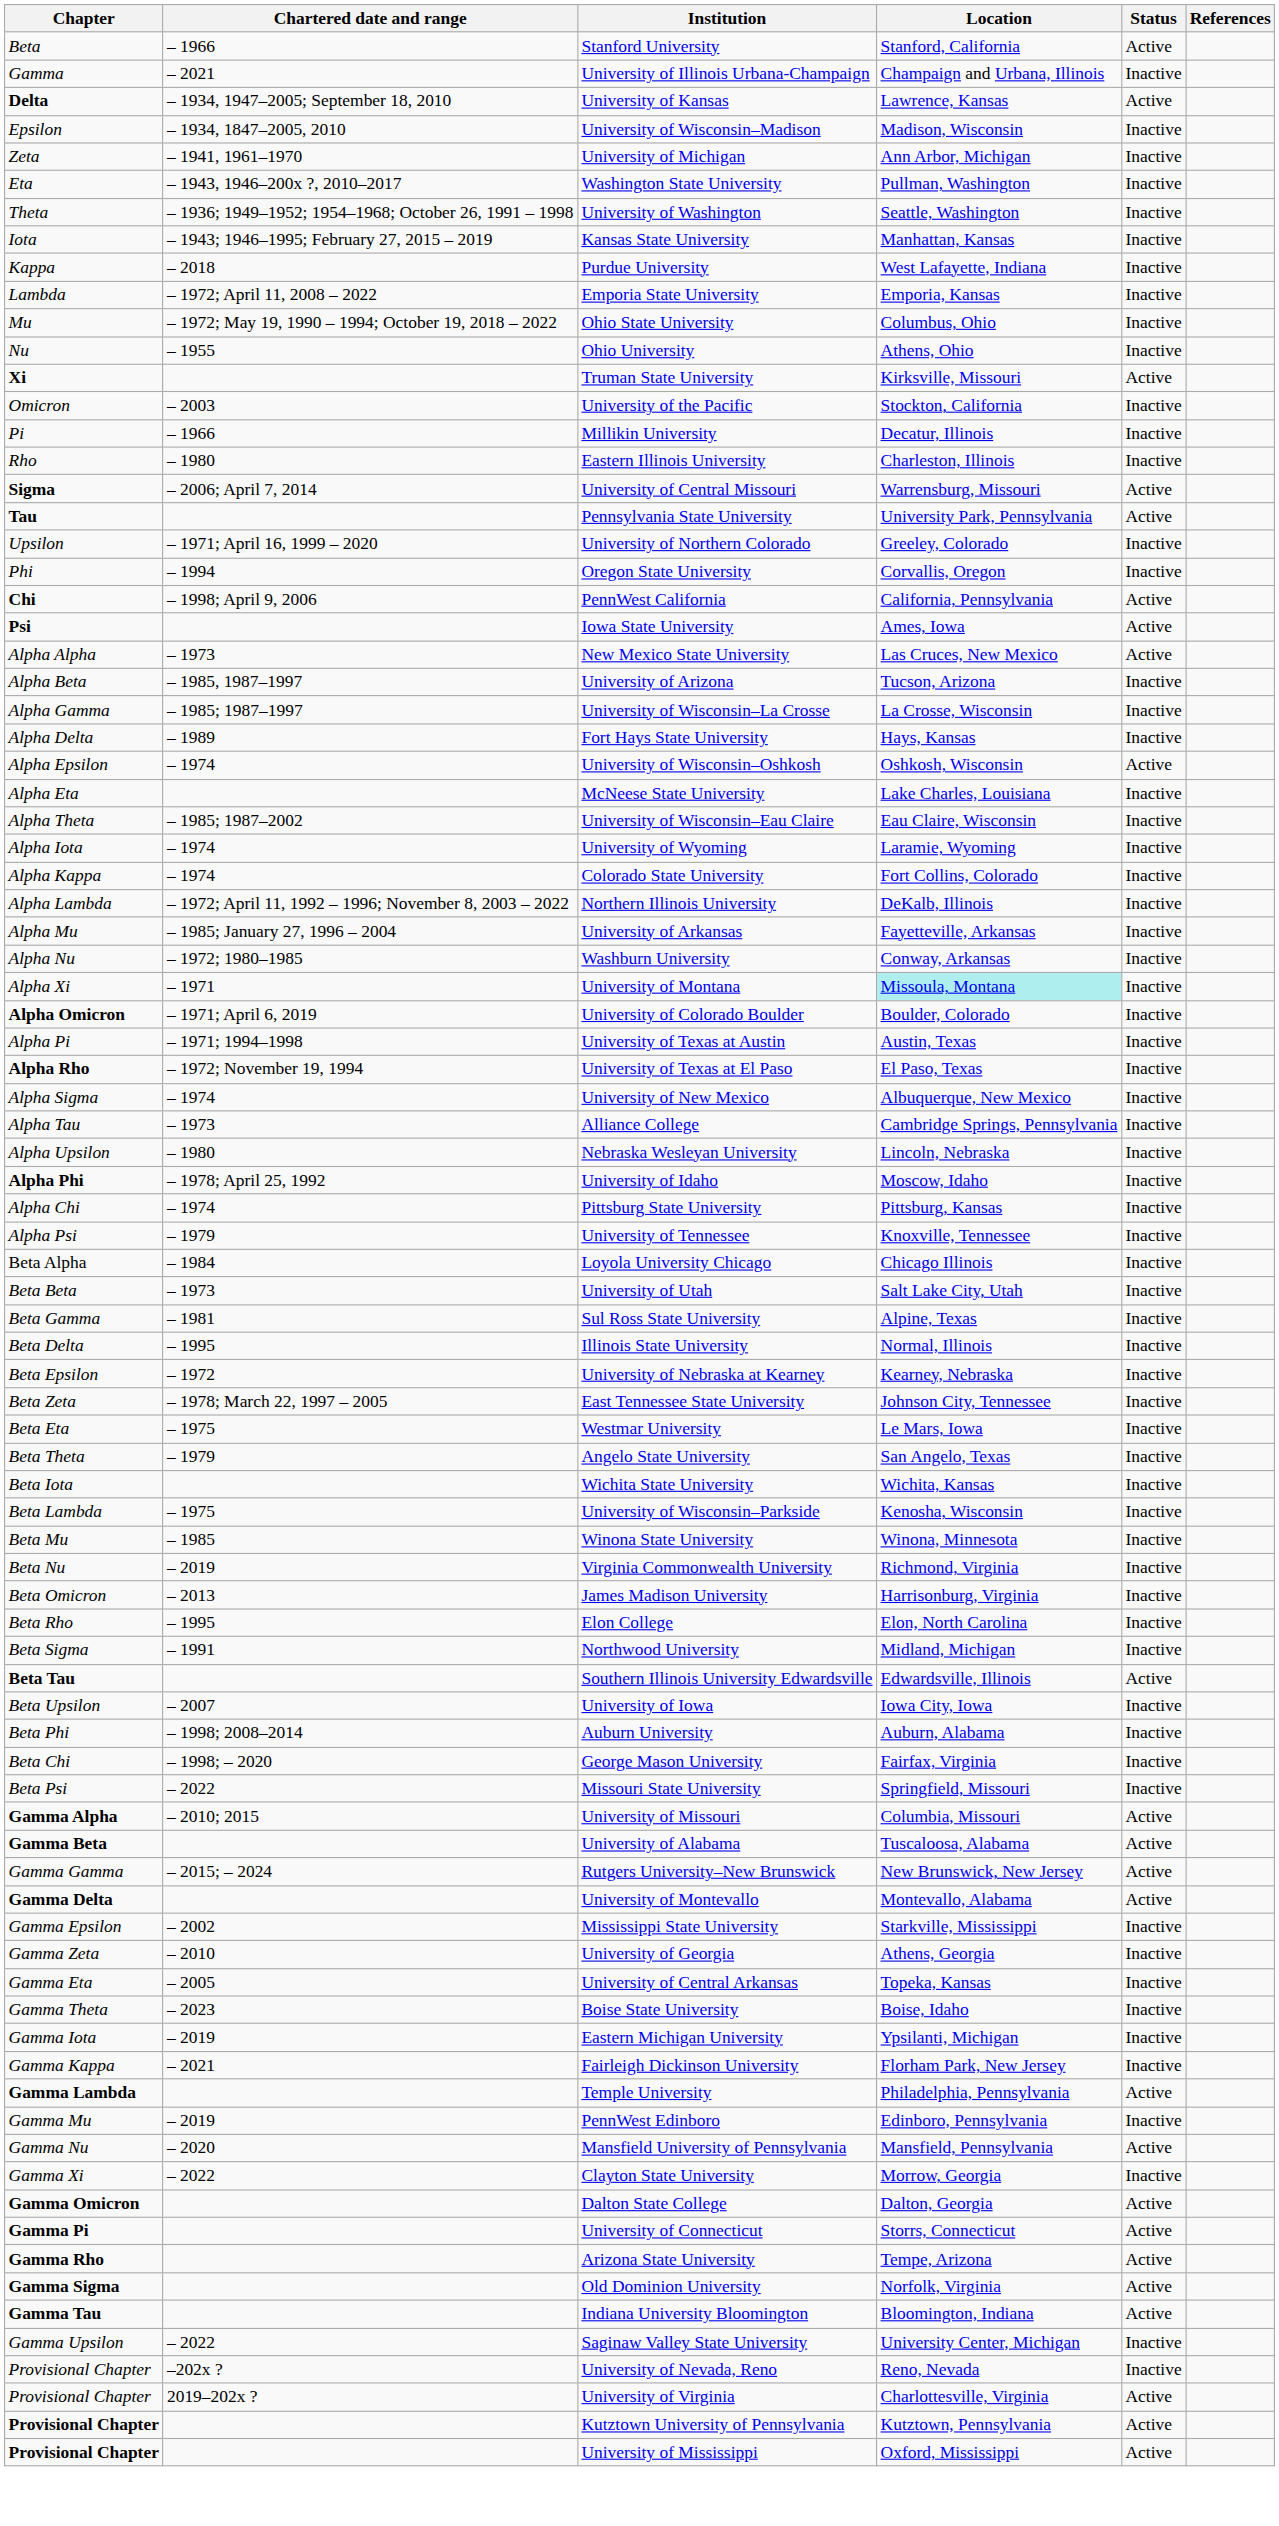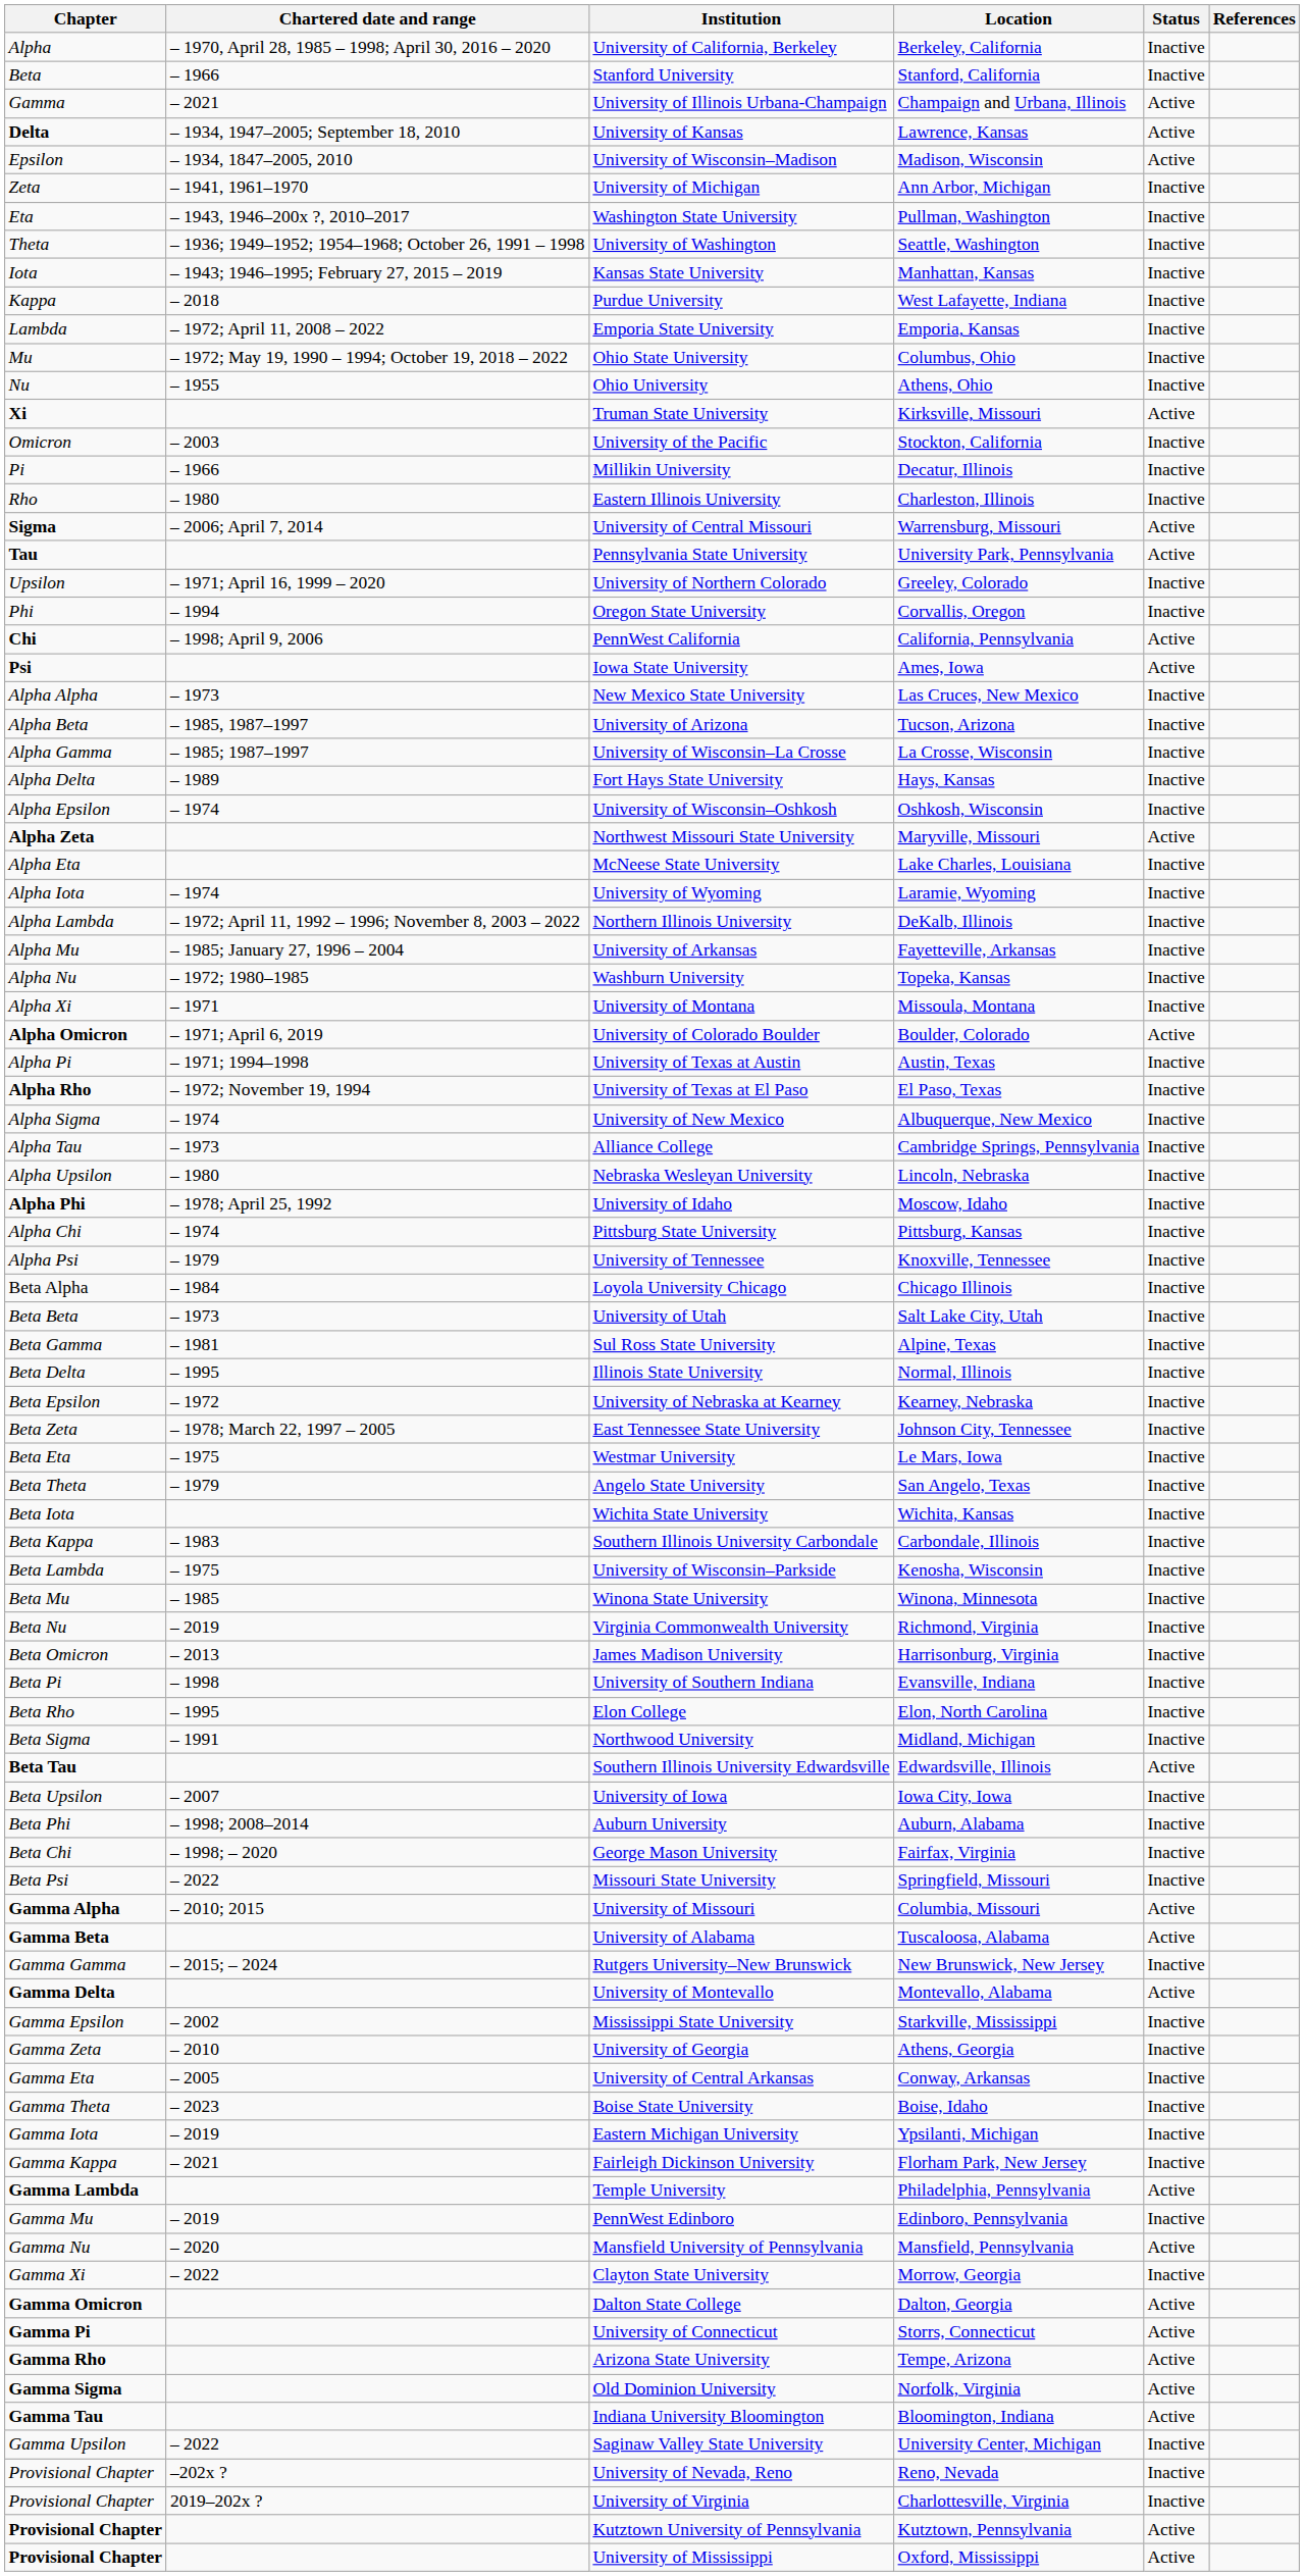+ row: Alpha | – 1970, April 28, 1985 – 1998; April 30, 2016 – 2020 | University of California, Berkeley | Berkeley, California | Inactive
Stanford University | Status: Active -> Inactive
University of Illinois Urbana-Champaign | Status: Inactive -> Active
University of Wisconsin–Madison | Status: Inactive -> Active
New Mexico State University | Status: Active -> Inactive
University of Wisconsin–Oshkosh | Status: Active -> Inactive
+ row: Alpha Zeta | Northwest Missouri State University | Maryville, Missouri | Active
- row: Alpha Theta | – 1985; 1987–2002 | University of Wisconsin–Eau Claire | Eau Claire, Wisconsin | Inactive
- row: Alpha Kappa | – 1974 | Colorado State University | Fort Collins, Colorado | Inactive
Washburn University | Location: Conway, Arkansas -> Topeka, Kansas
University of Montana | Location: paleturquoise background -> no background
University of Colorado Boulder | Status: Inactive -> Active
+ row: Beta Kappa | – 1983 | Southern Illinois University Carbondale | Carbondale, Illinois | Inactive
+ row: Beta Pi | – 1998 | University of Southern Indiana | Evansville, Indiana | Inactive
Rutgers University–New Brunswick | Status: Active -> Inactive
University of Central Arkansas | Location: Topeka, Kansas -> Conway, Arkansas
University of Virginia | Status: Active -> Inactive
